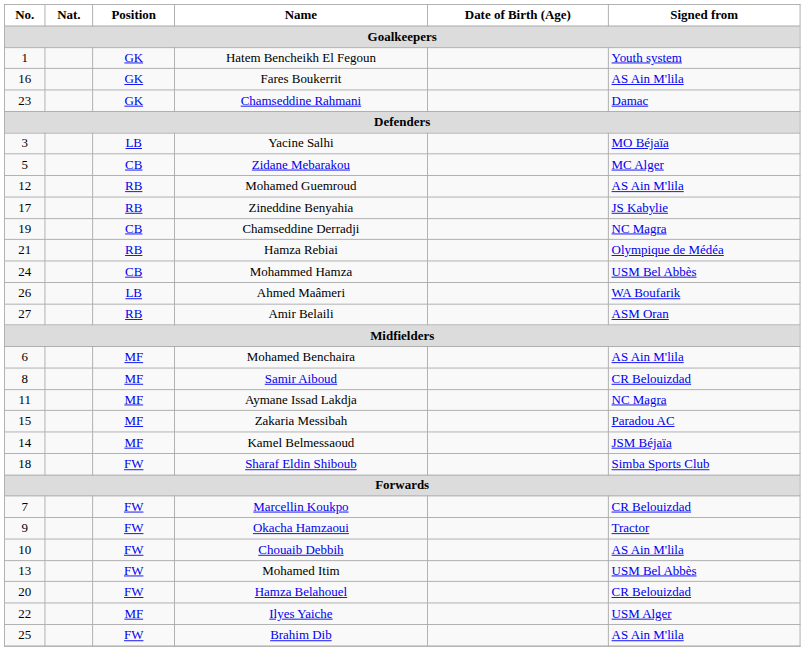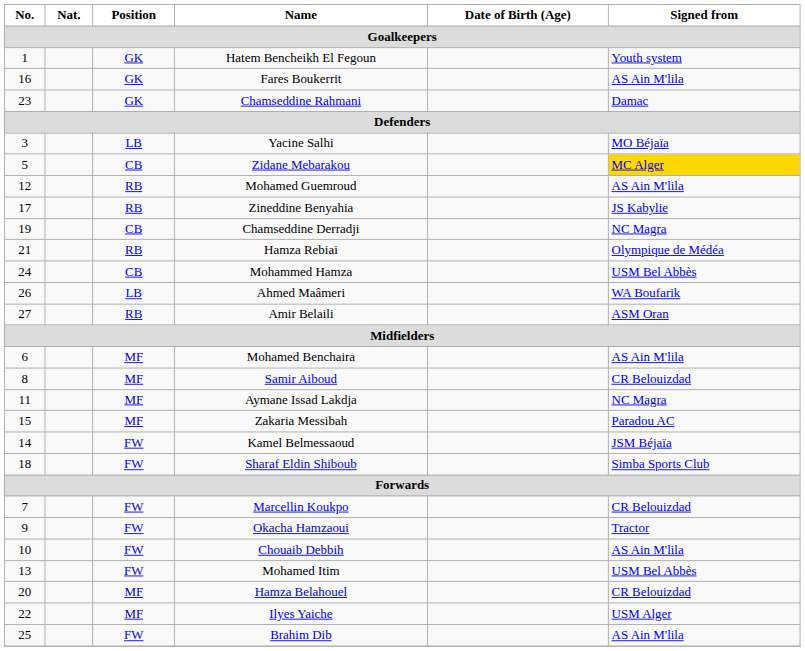Zidane Mebarakou | Signed from: no background -> gold background
Kamel Belmessaoud | Position: MF -> FW
Hamza Belahouel | Position: FW -> MF
